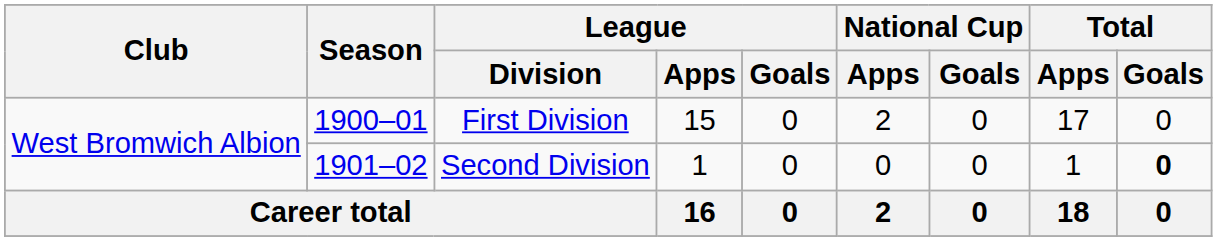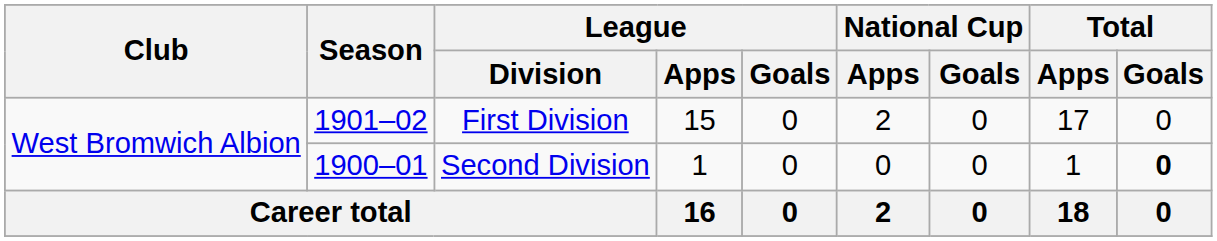First Division | Season: 1900–01 -> 1901–02
Second Division | Season: 1901–02 -> 1900–01
